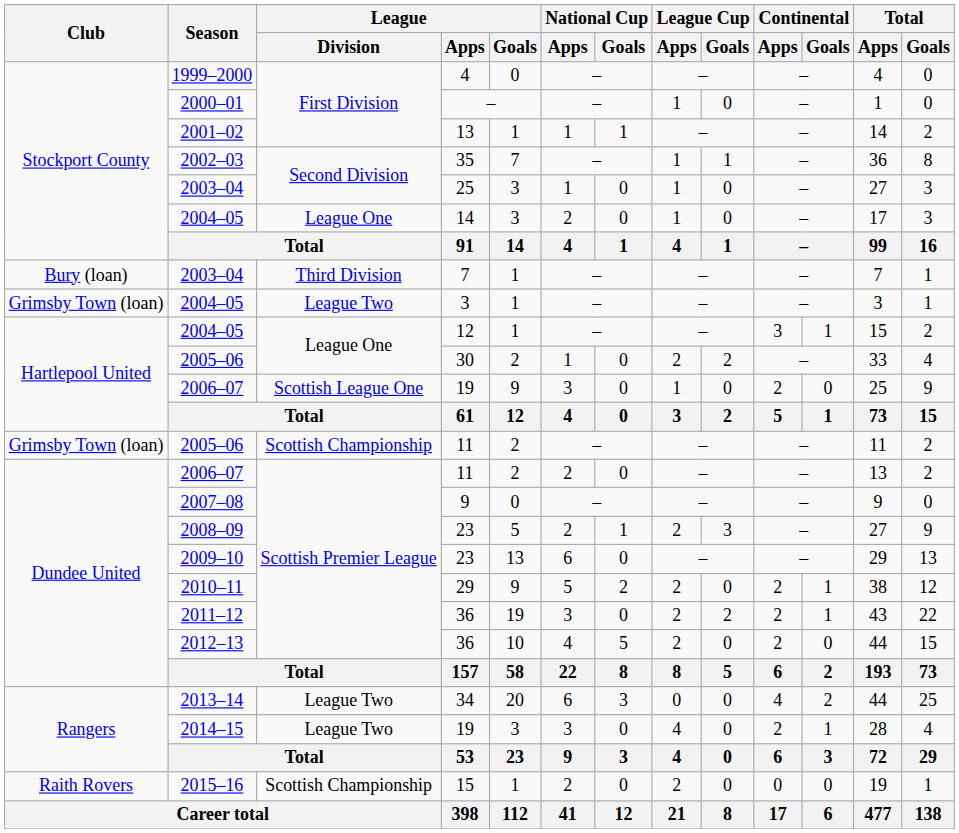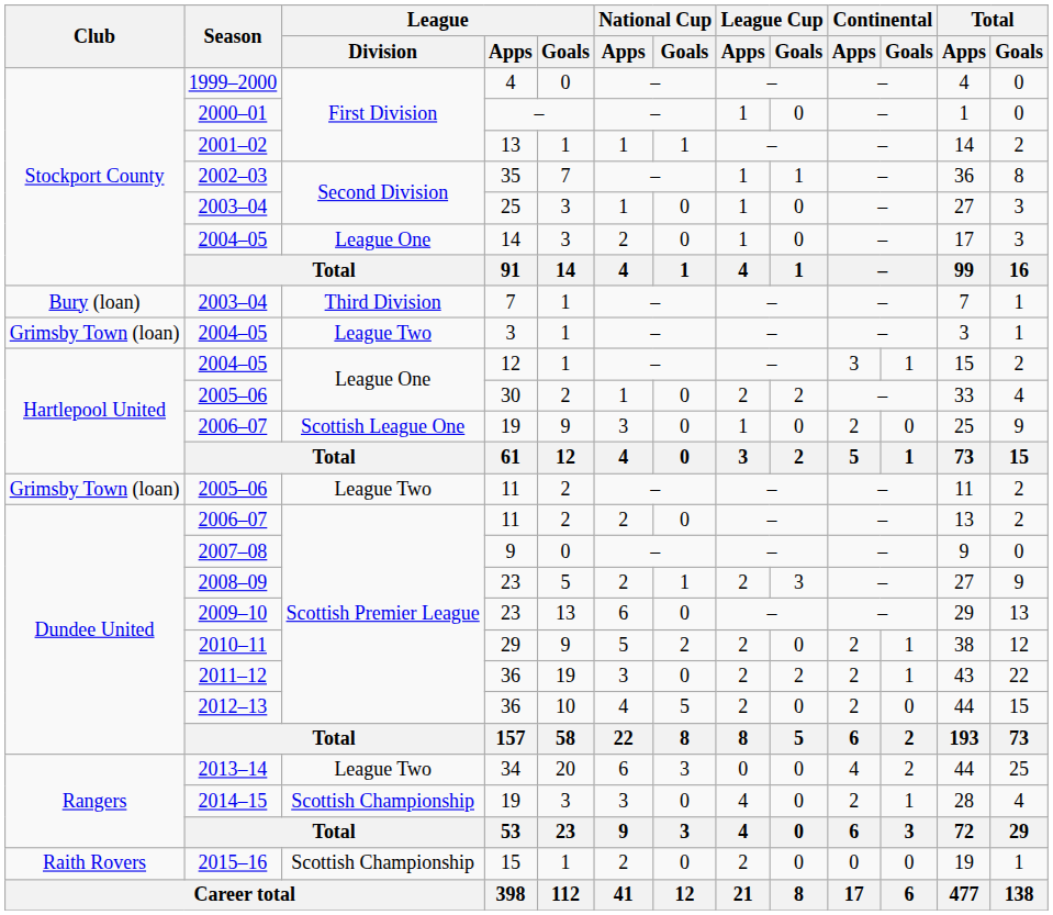2005–06 / 11 | League / Division: Scottish Championship -> League Two
2014–15 / 19 | League / Division: League Two -> Scottish Championship
